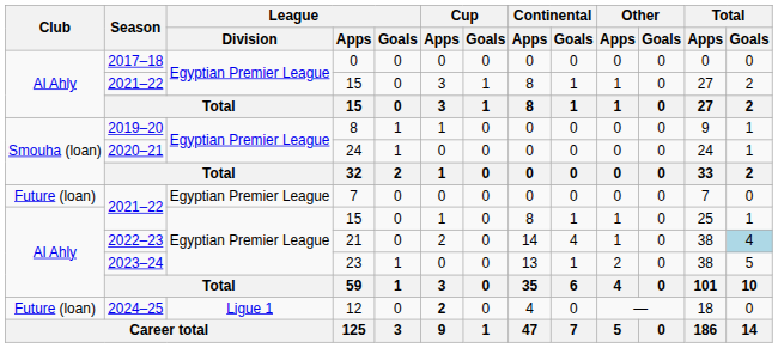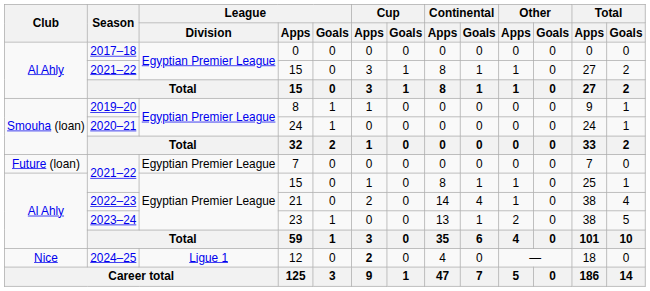21 | Total / Goals: lightblue background -> no background
12 | Club: Future (loan) -> Nice
